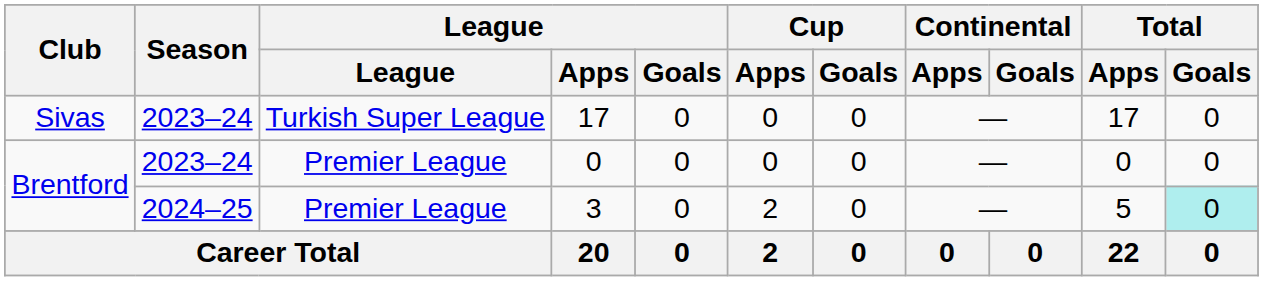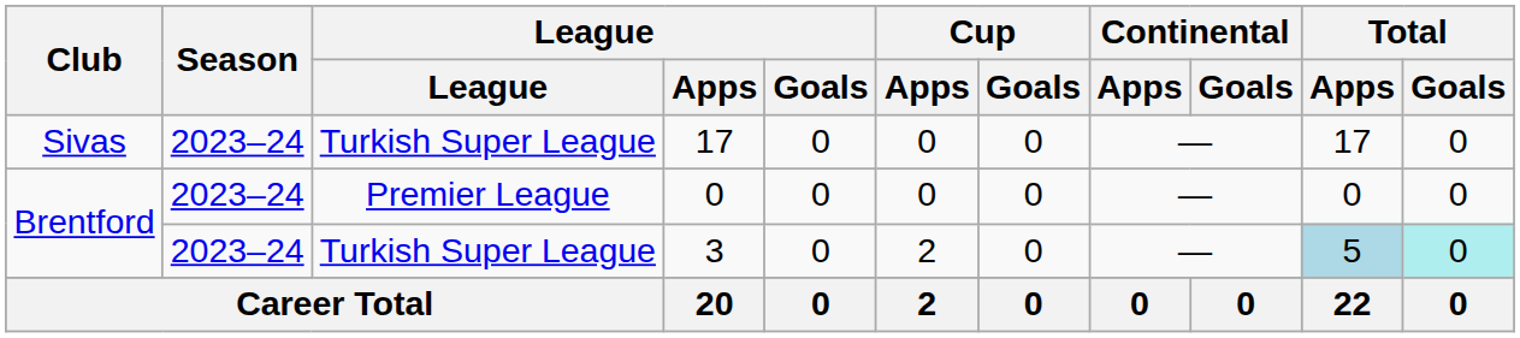3 | Season: 2024–25 -> 2023–24
3 | League: Premier League -> Turkish Super League
3 | Total / Apps: no background -> lightblue background
